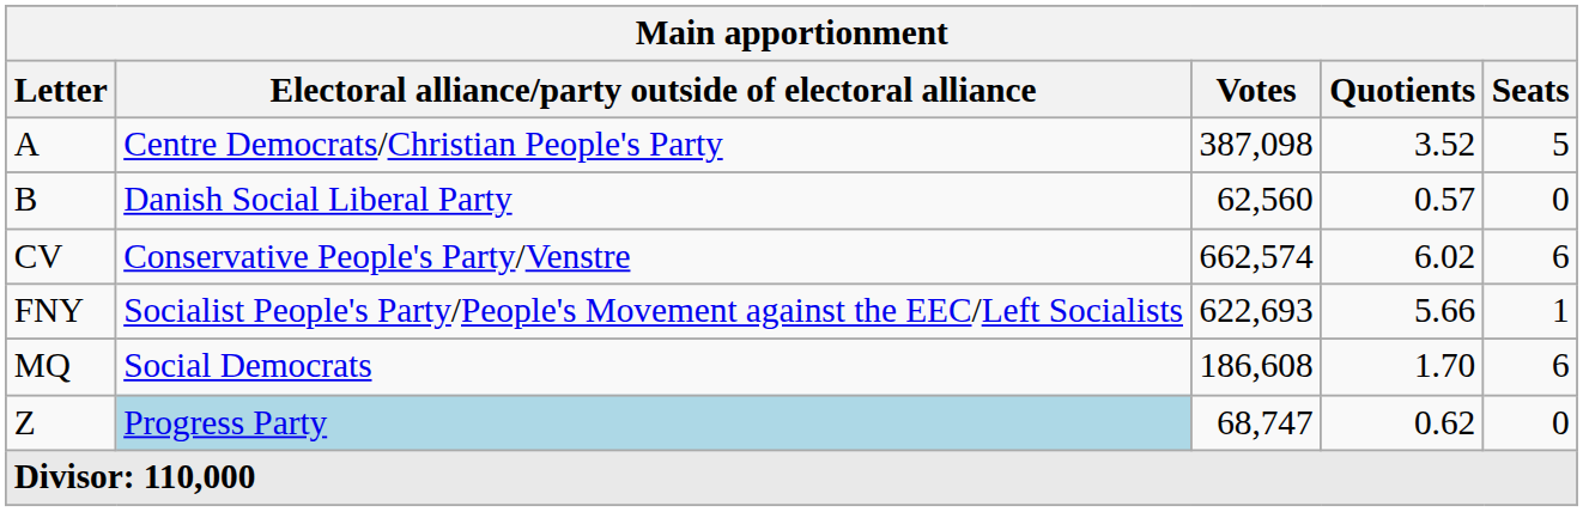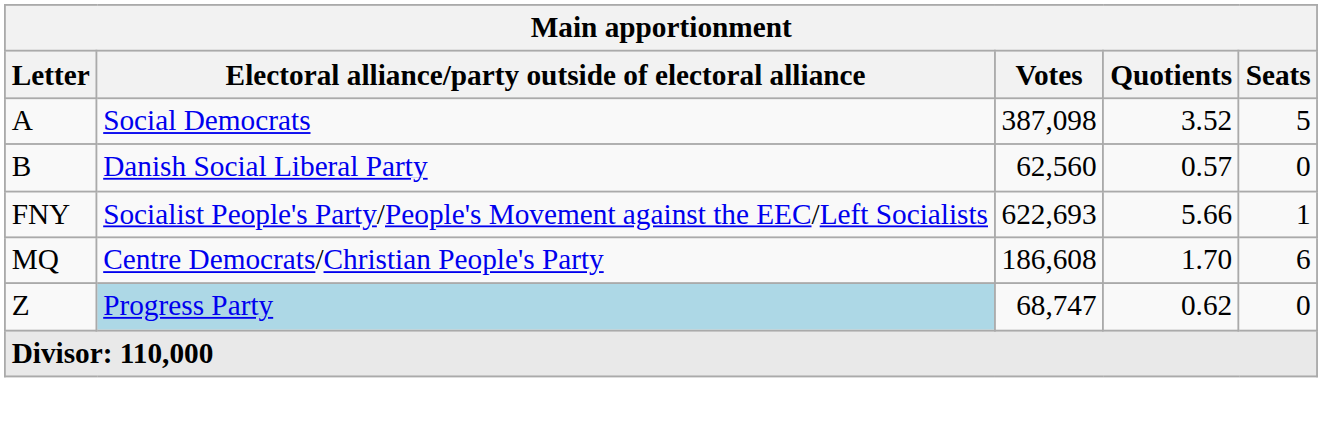A | Electoral alliance/party outside of electoral alliance: Centre Democrats/Christian People's Party -> Social Democrats
- row: CV | Conservative People's Party/Venstre | 662,574 | 6.02 | 6
MQ | Electoral alliance/party outside of electoral alliance: Social Democrats -> Centre Democrats/Christian People's Party
